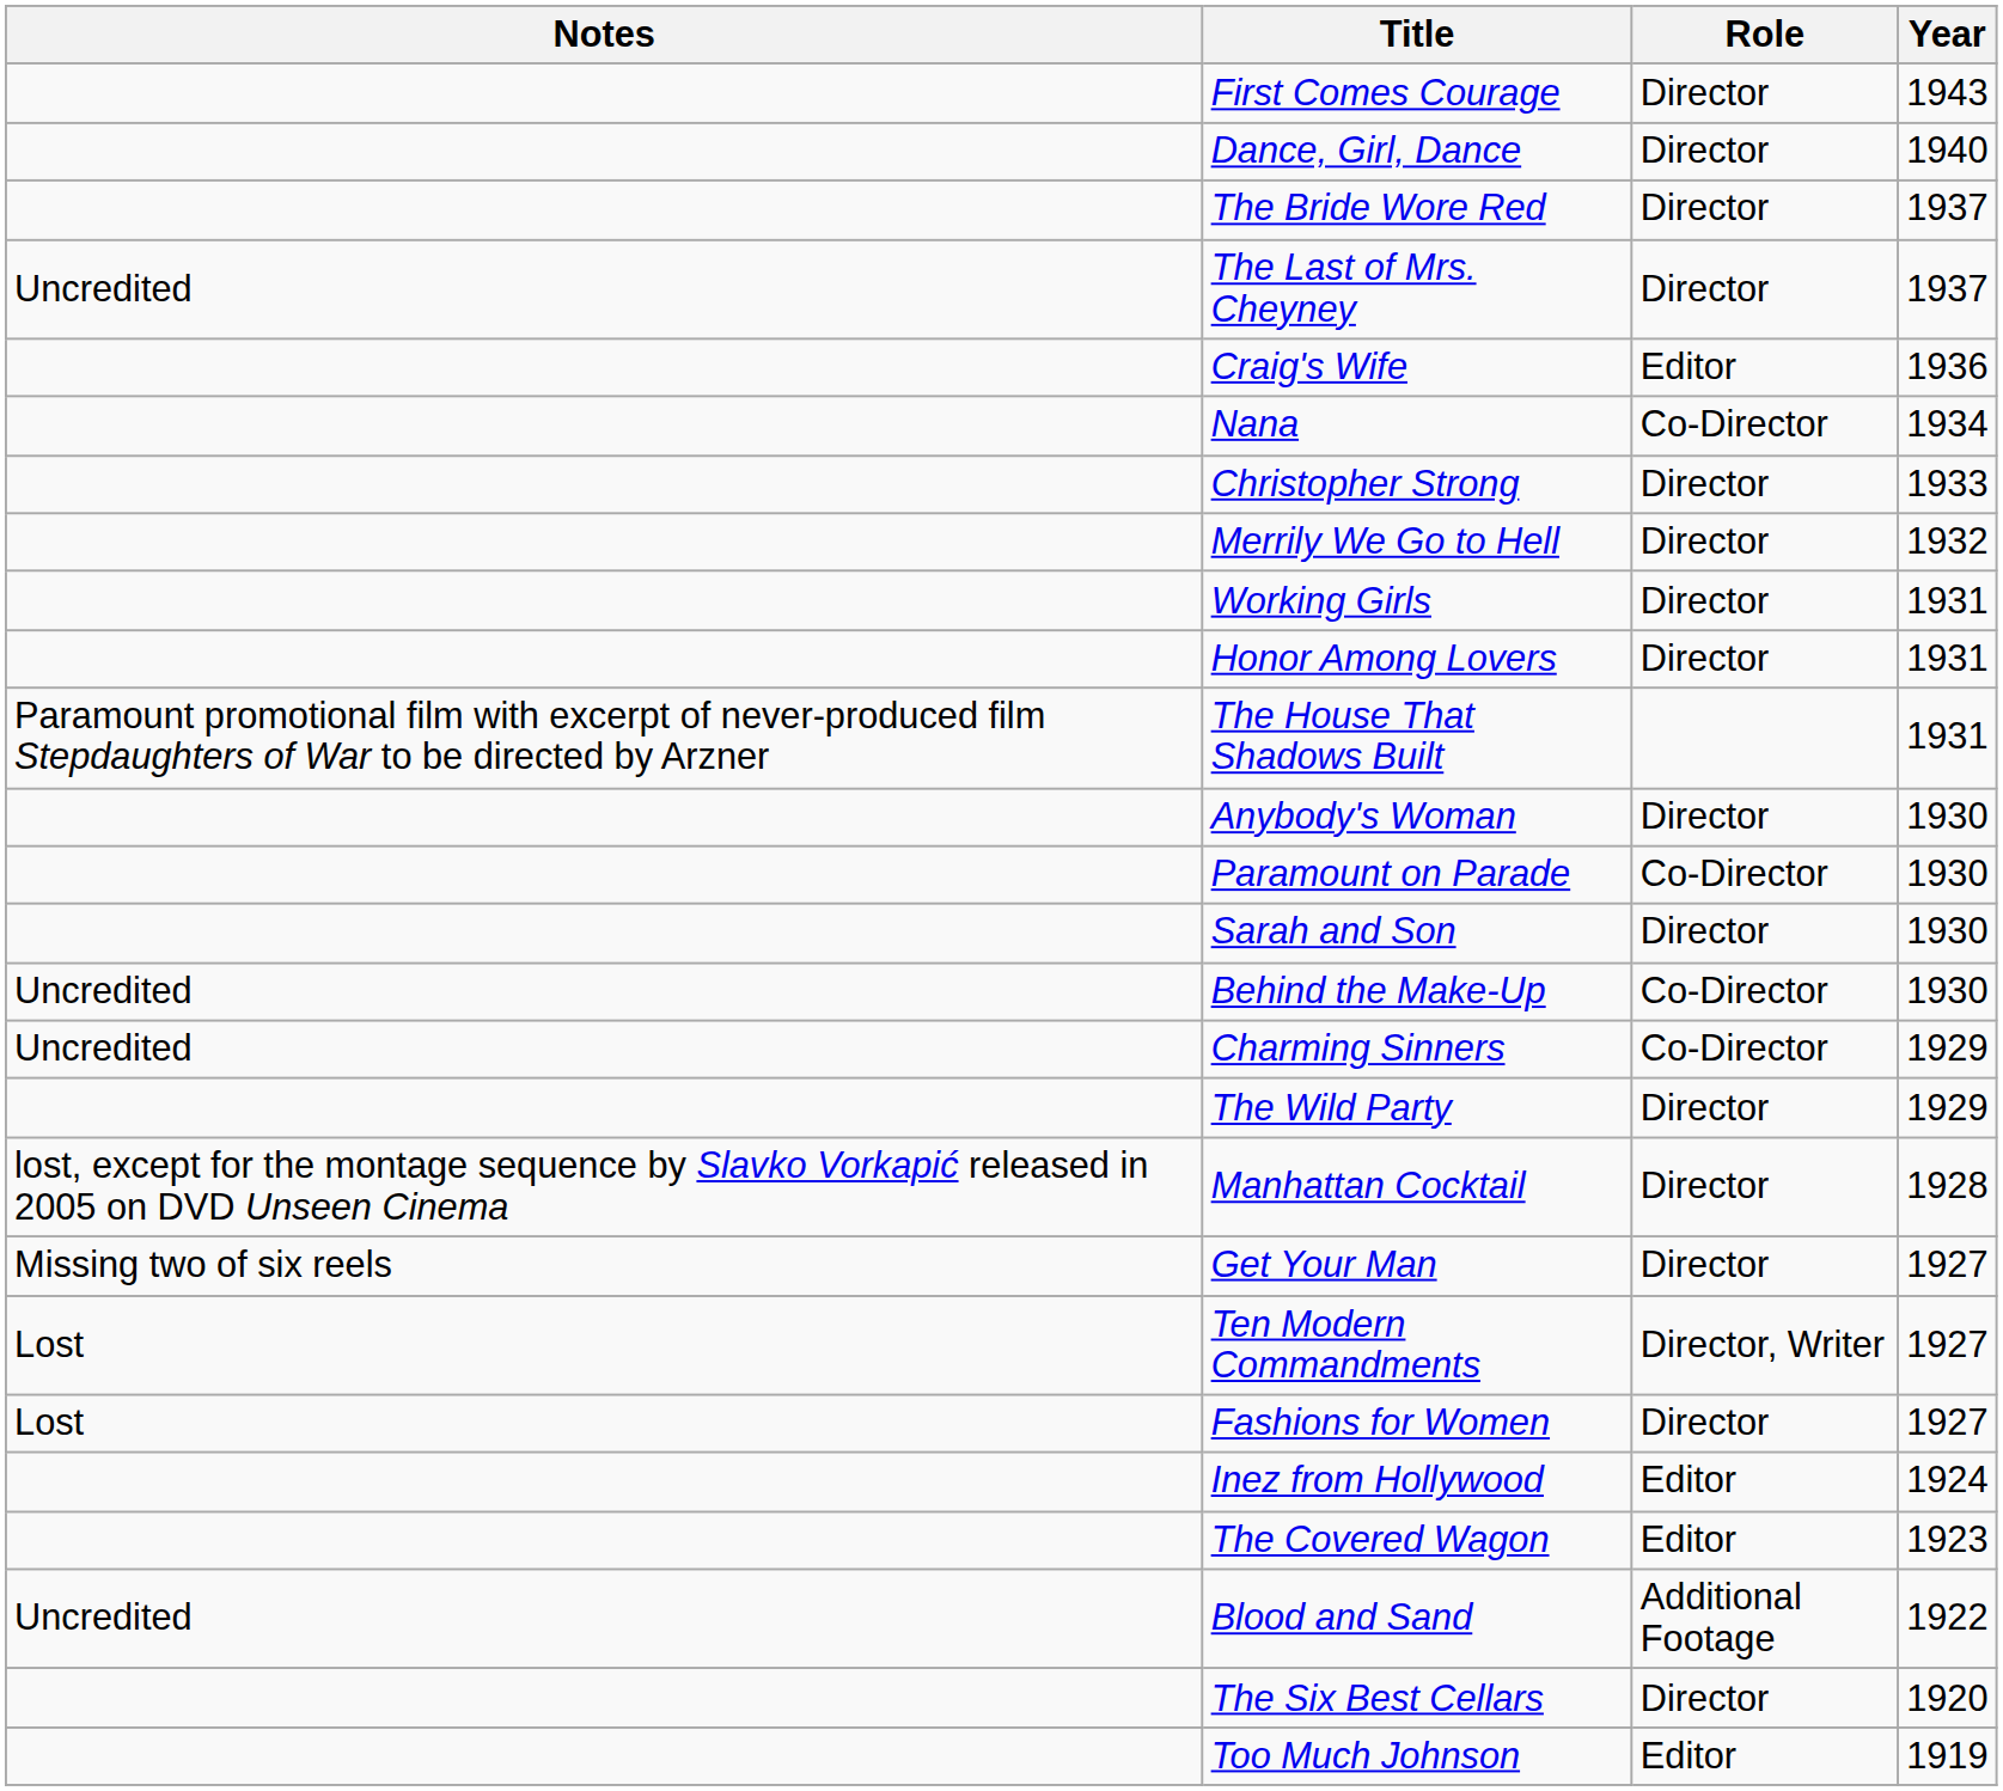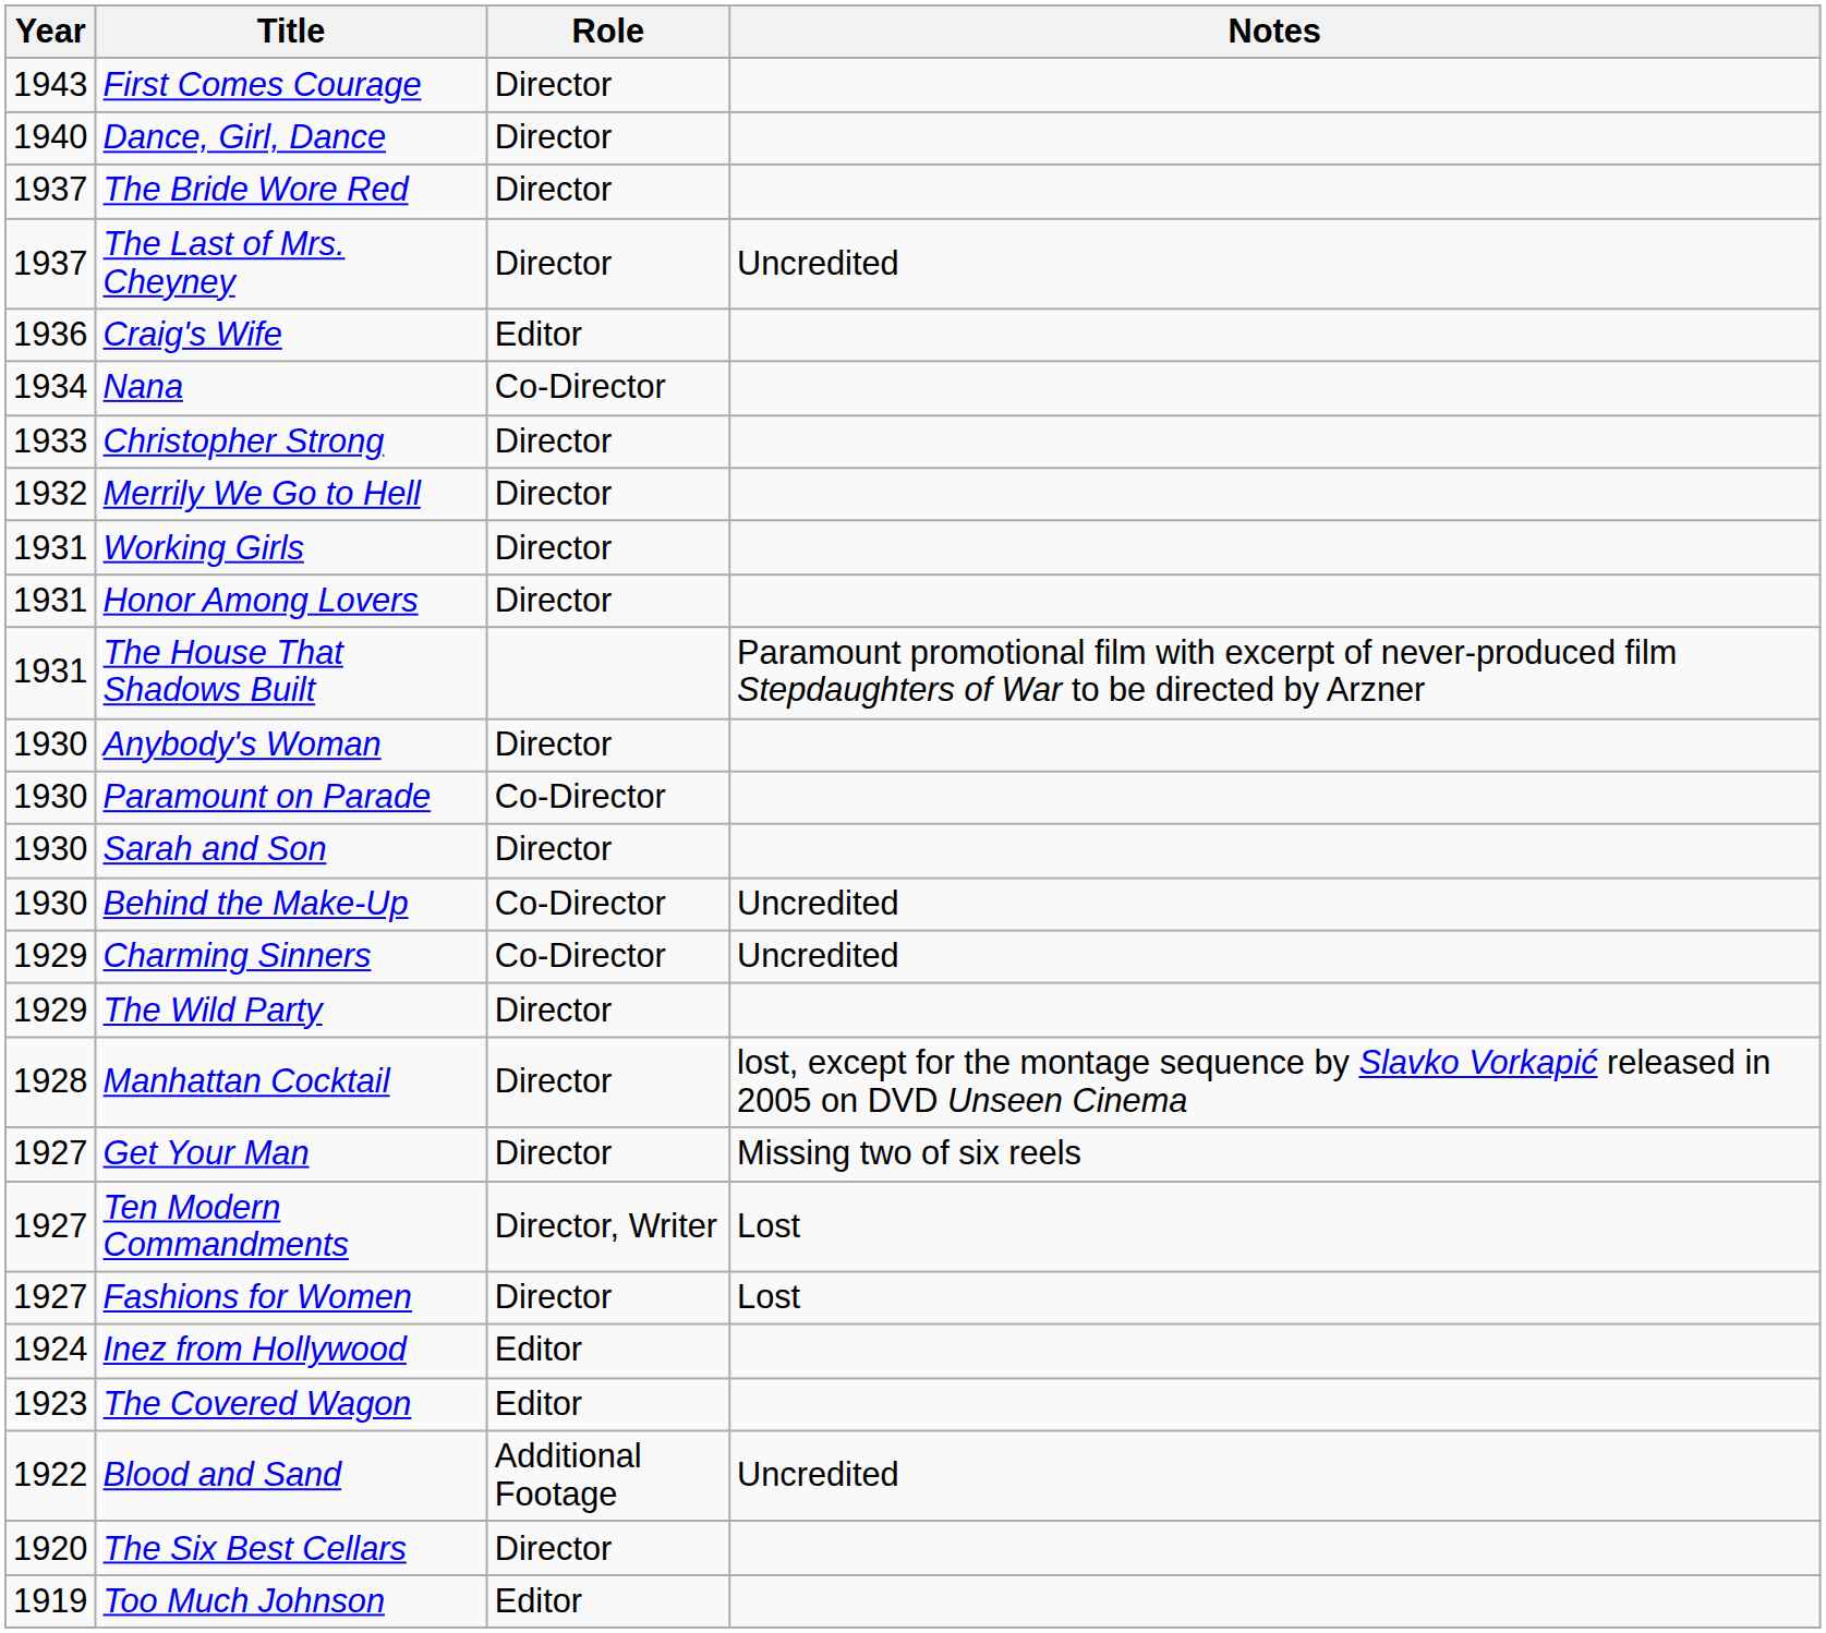columns swapped: Year <-> Notes
